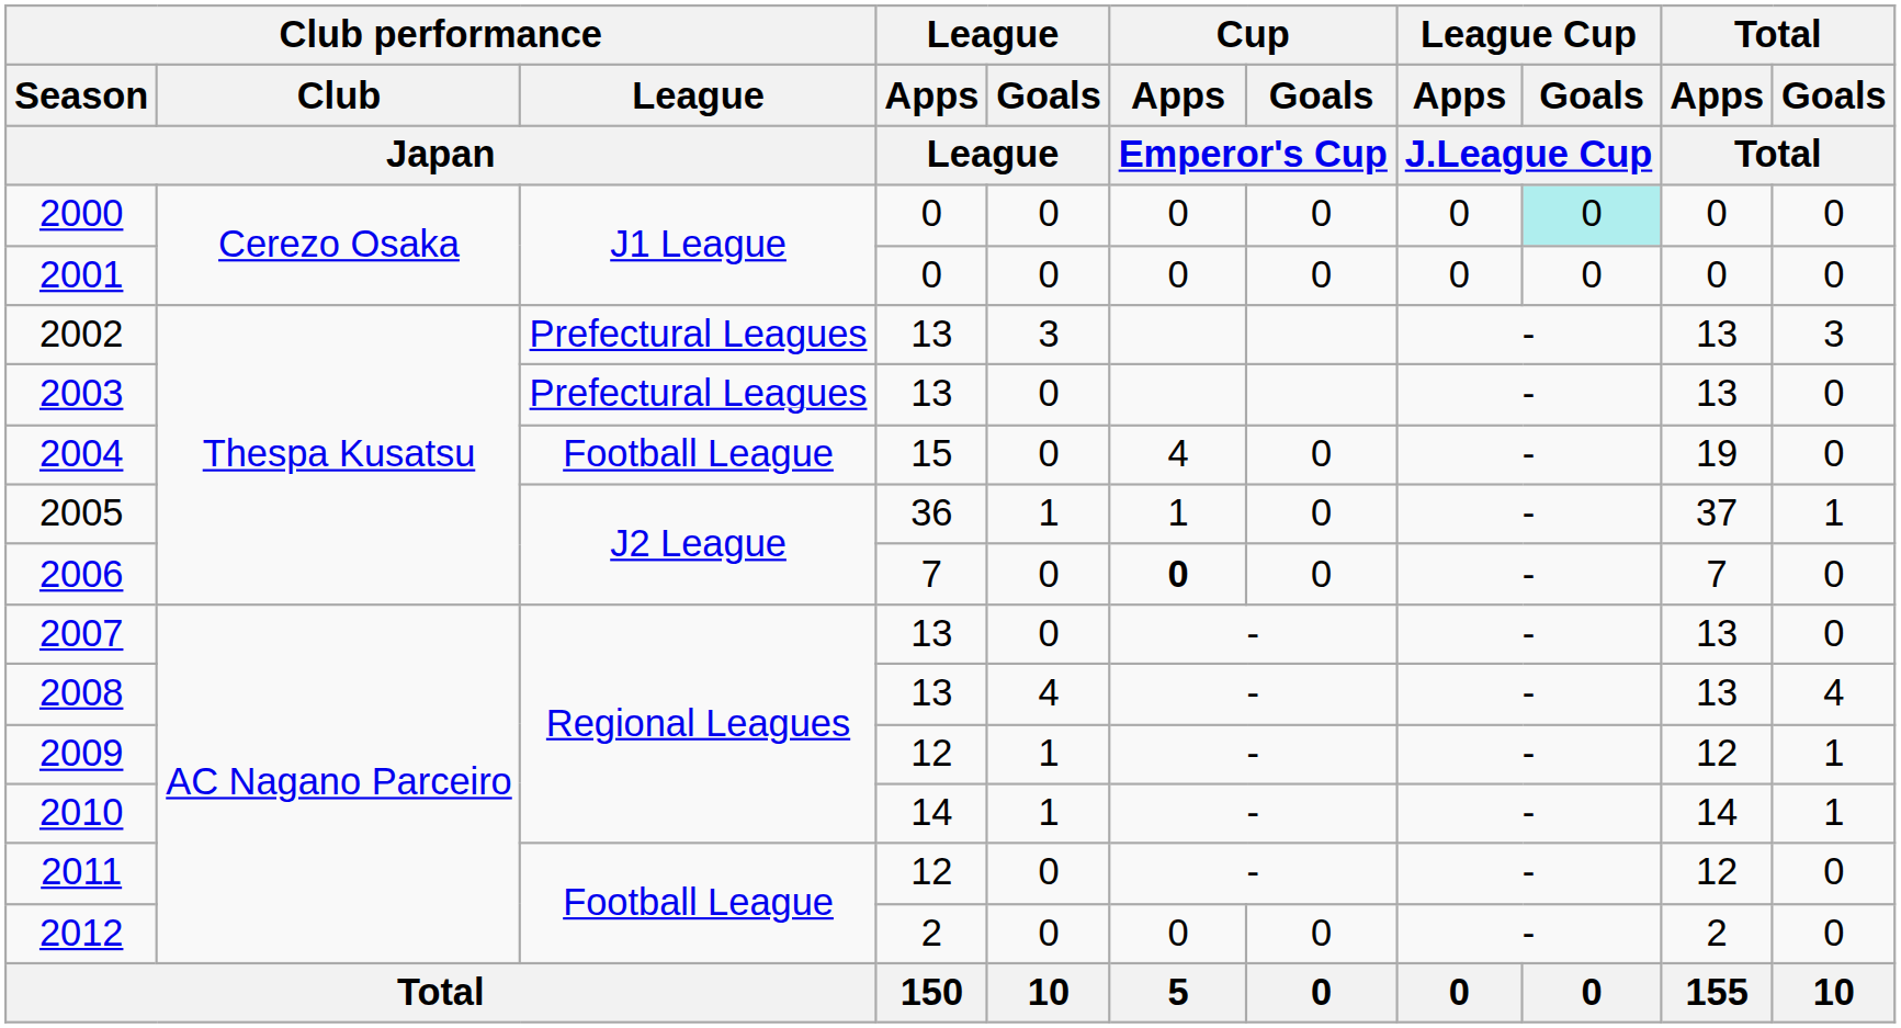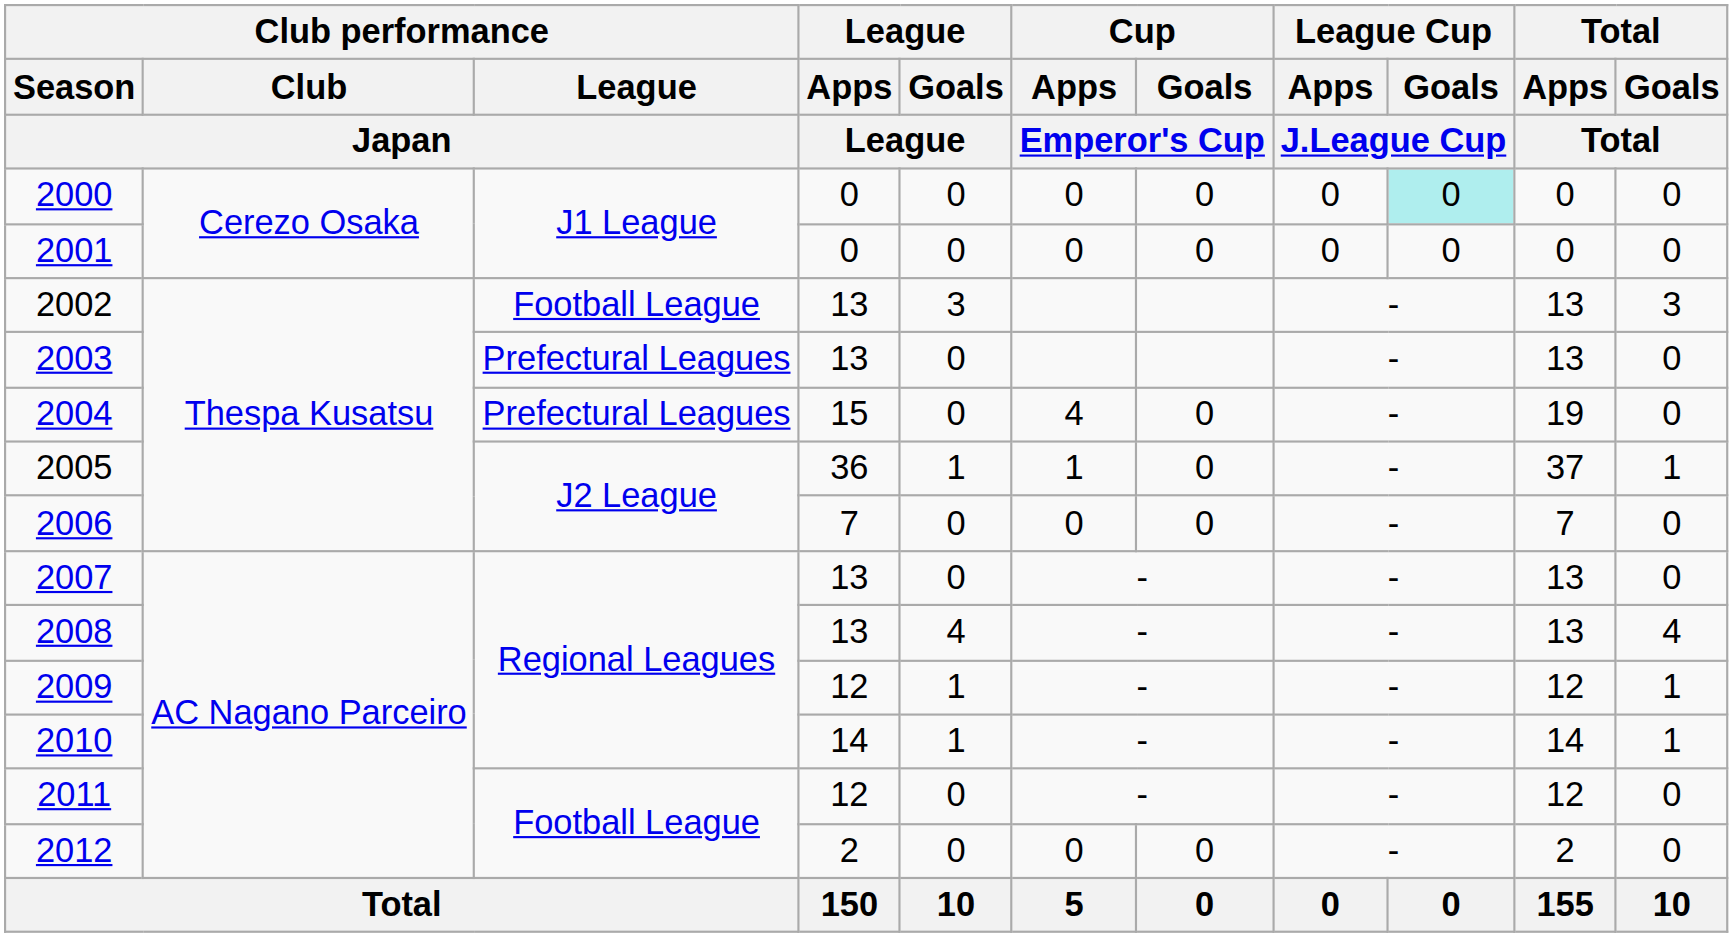2002 | Club performance / League / Japan: Prefectural Leagues -> Football League
2004 | Club performance / League / Japan: Football League -> Prefectural Leagues
2006 | Cup / Apps / Emperor's Cup: bold -> normal
